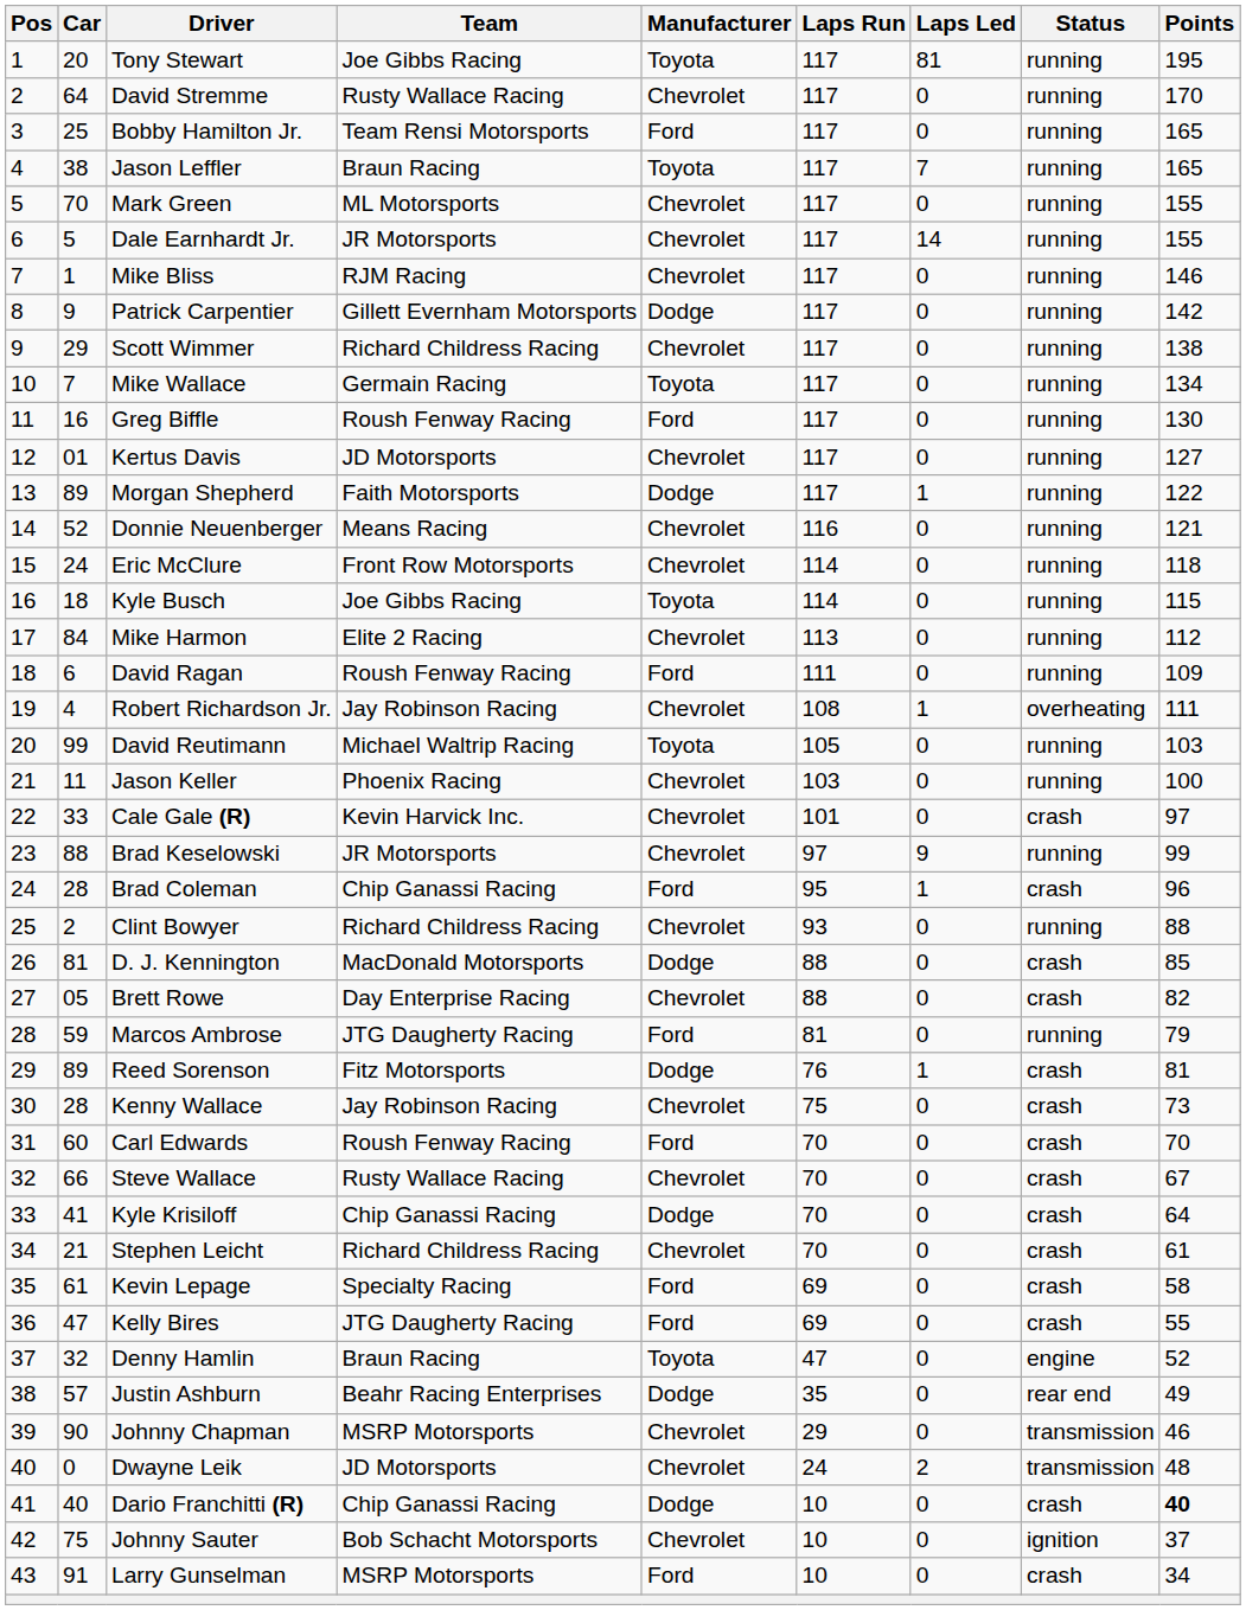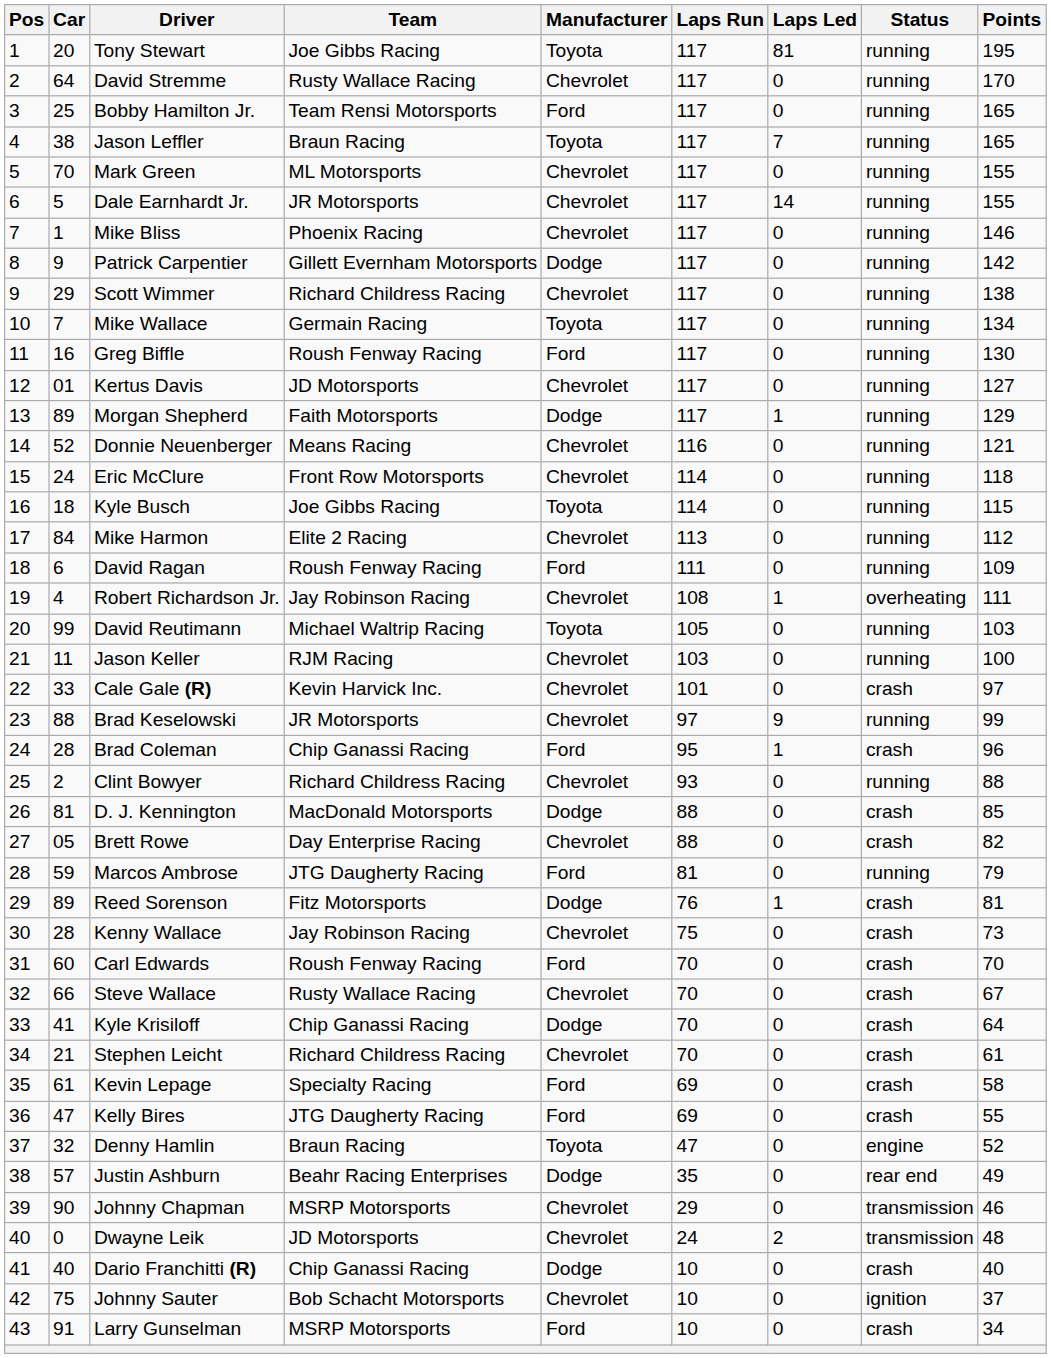Mike Bliss | Team: RJM Racing -> Phoenix Racing
Morgan Shepherd | Points: 122 -> 129
Jason Keller | Team: Phoenix Racing -> RJM Racing
Dario Franchitti (R) | Points: bold -> normal
